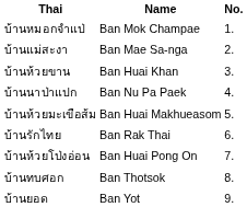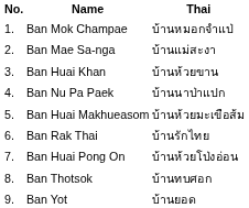columns swapped: No. <-> Thai
